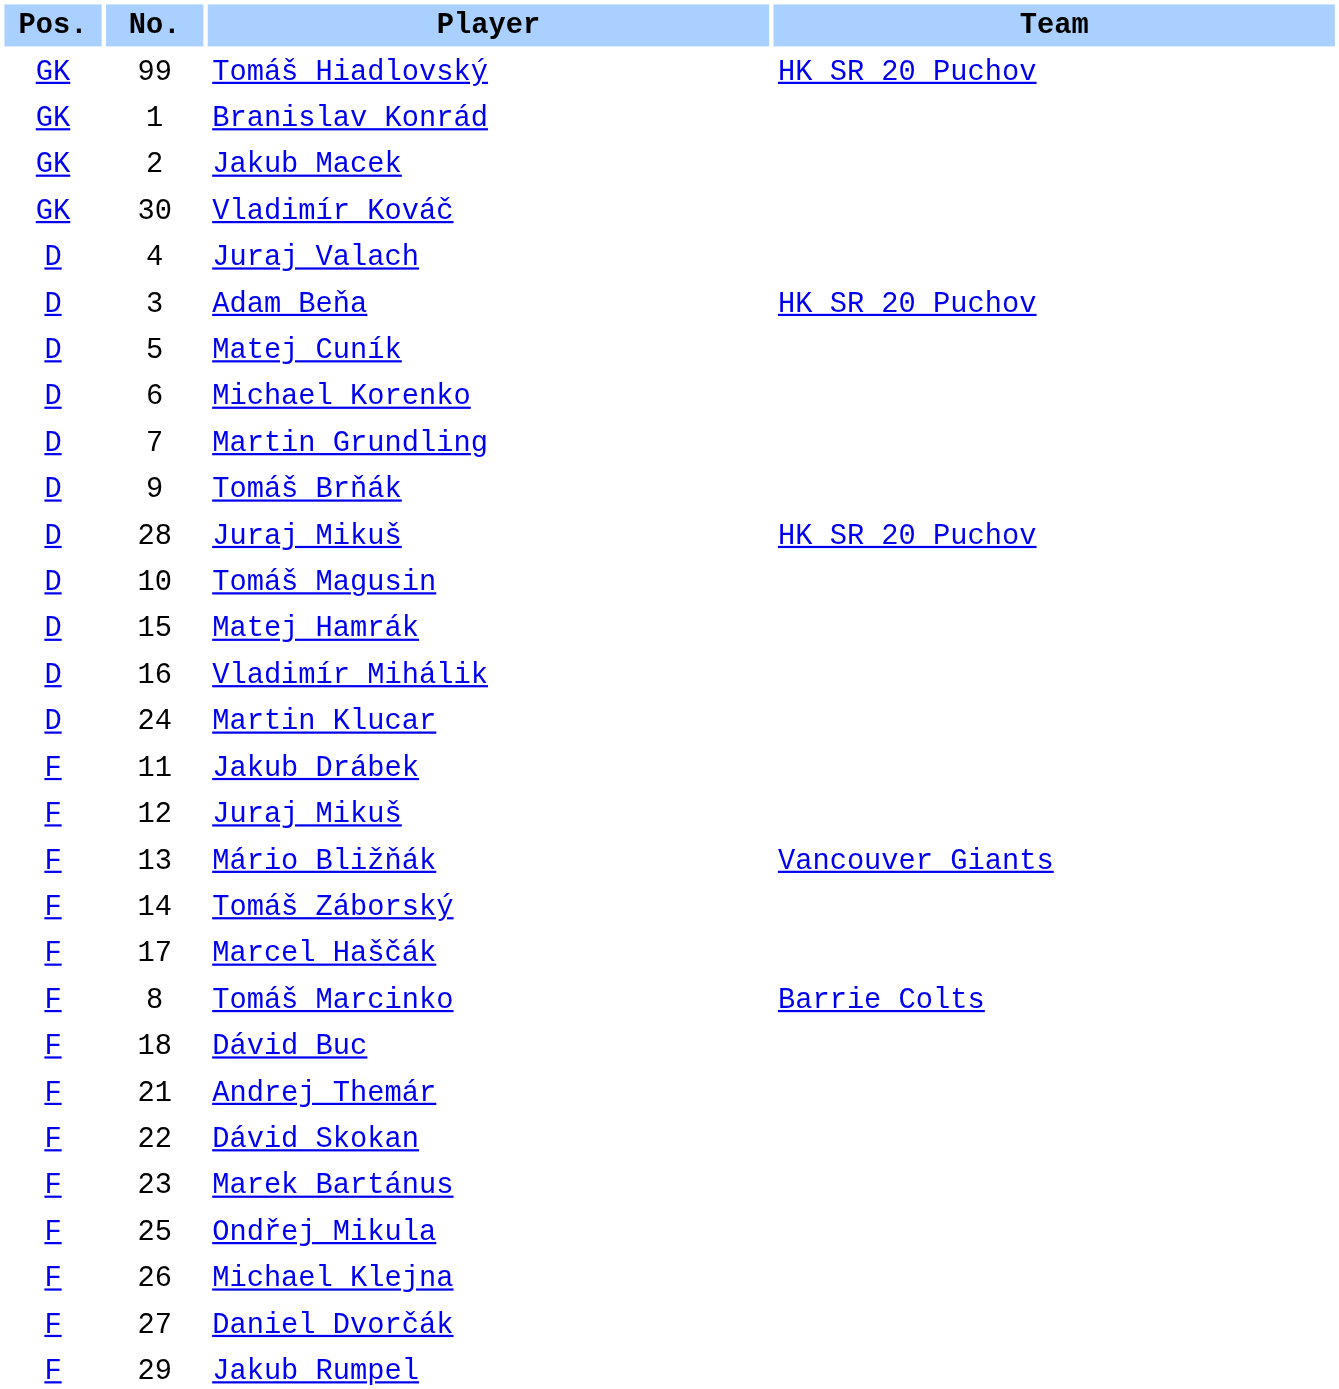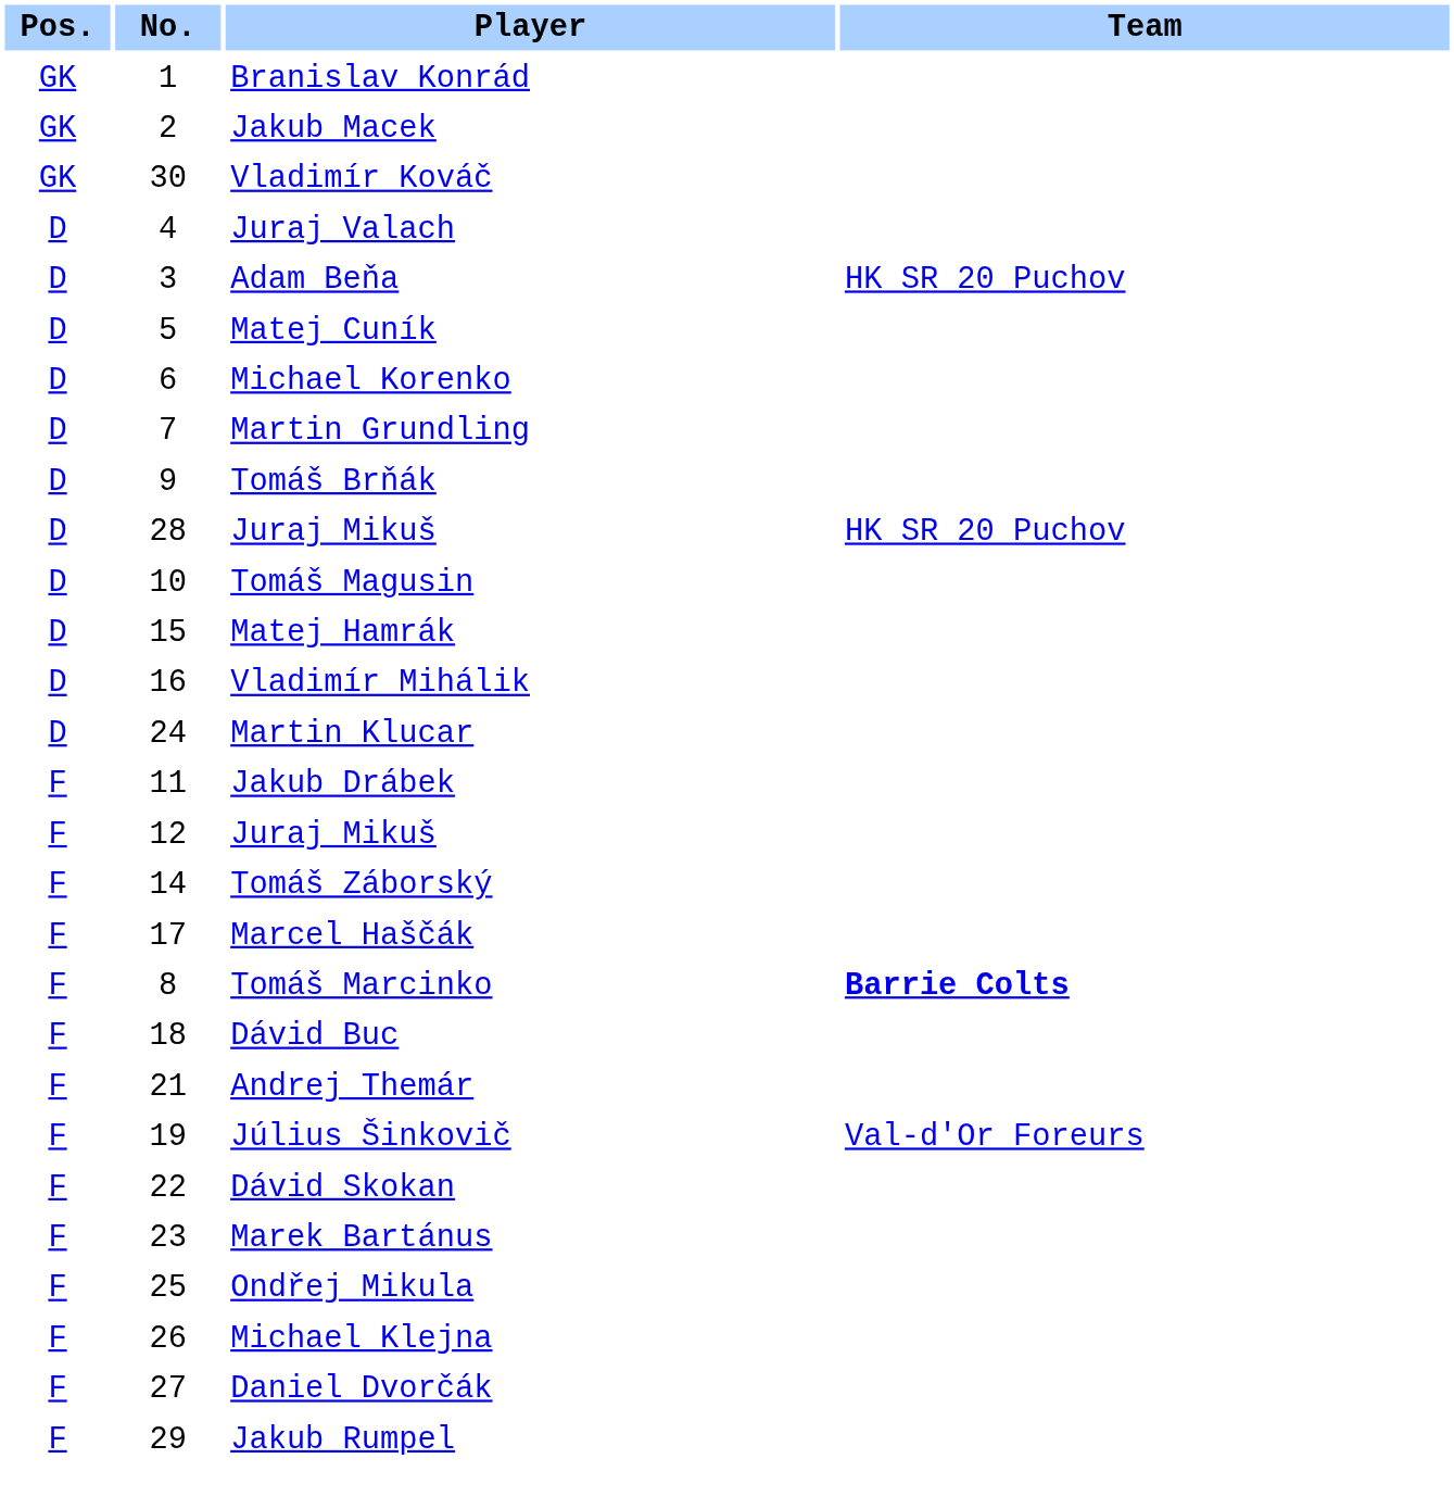- row: GK | 99 | Tomáš Hiadlovský | HK SR 20 Puchov
- row: F | 13 | Mário Bližňák | Vancouver Giants
Tomáš Marcinko | Team: normal -> bold
+ row: F | 19 | Július Šinkovič | Val-d'Or Foreurs
